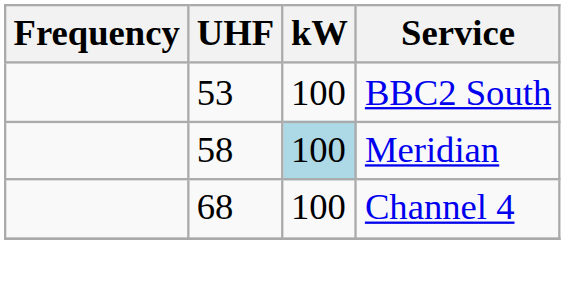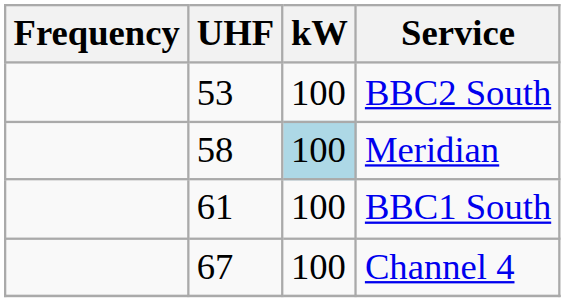+ row: 61 | 100 | BBC1 South
Channel 4 | UHF: 68 -> 67
